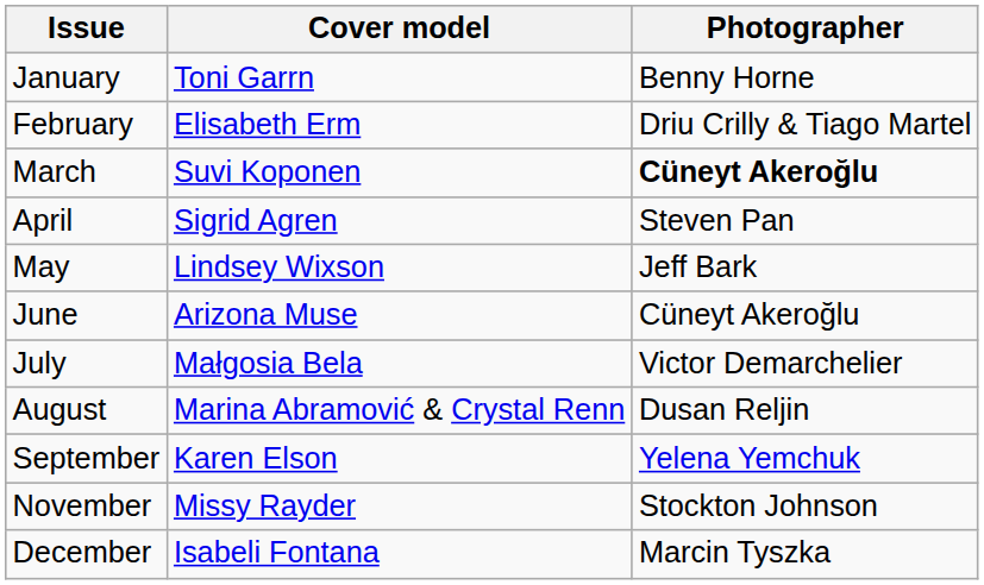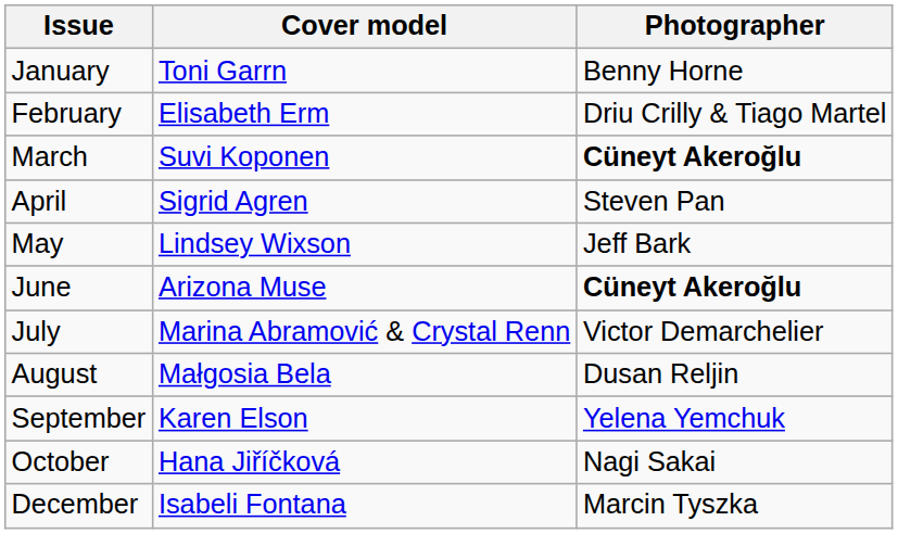June | Photographer: normal -> bold
July | Cover model: Małgosia Bela -> Marina Abramović & Crystal Renn
August | Cover model: Marina Abramović & Crystal Renn -> Małgosia Bela
+ row: October | Hana Jiříčková | Nagi Sakai
- row: November | Missy Rayder | Stockton Johnson
